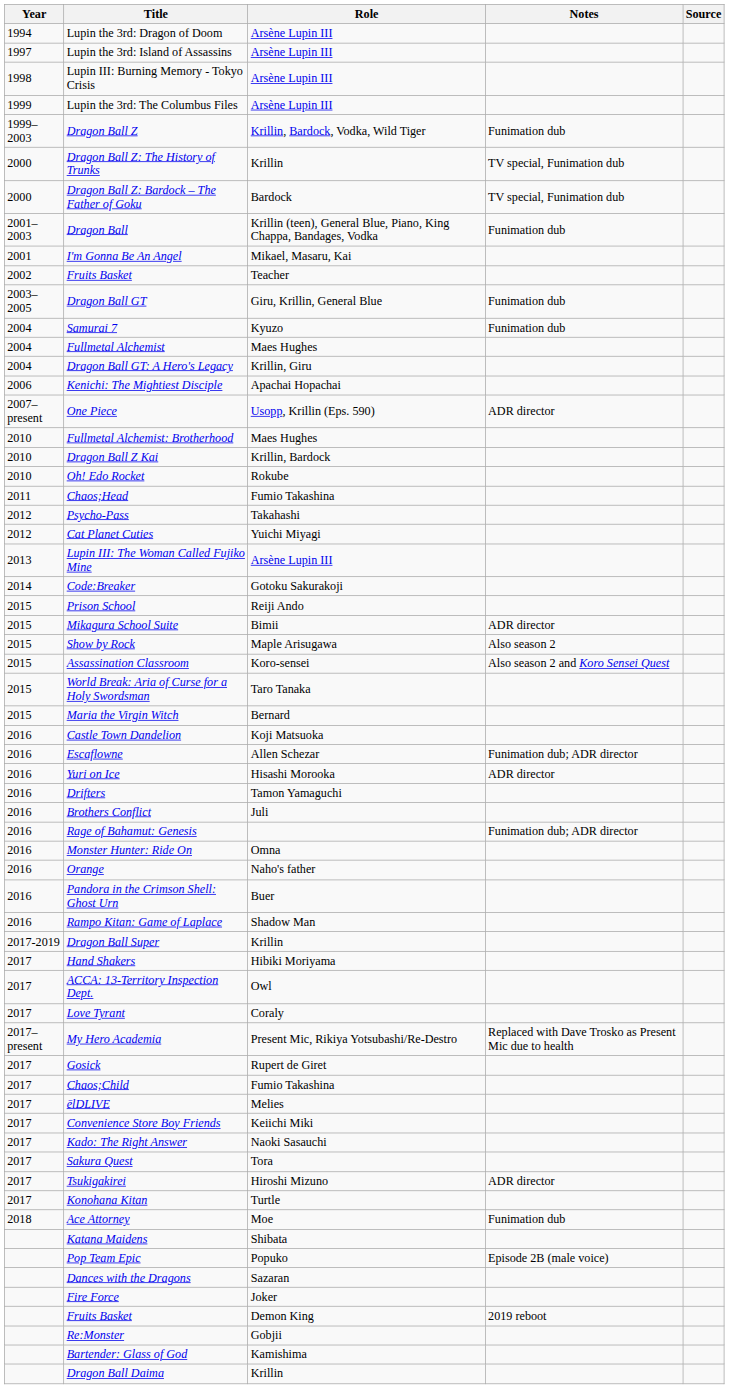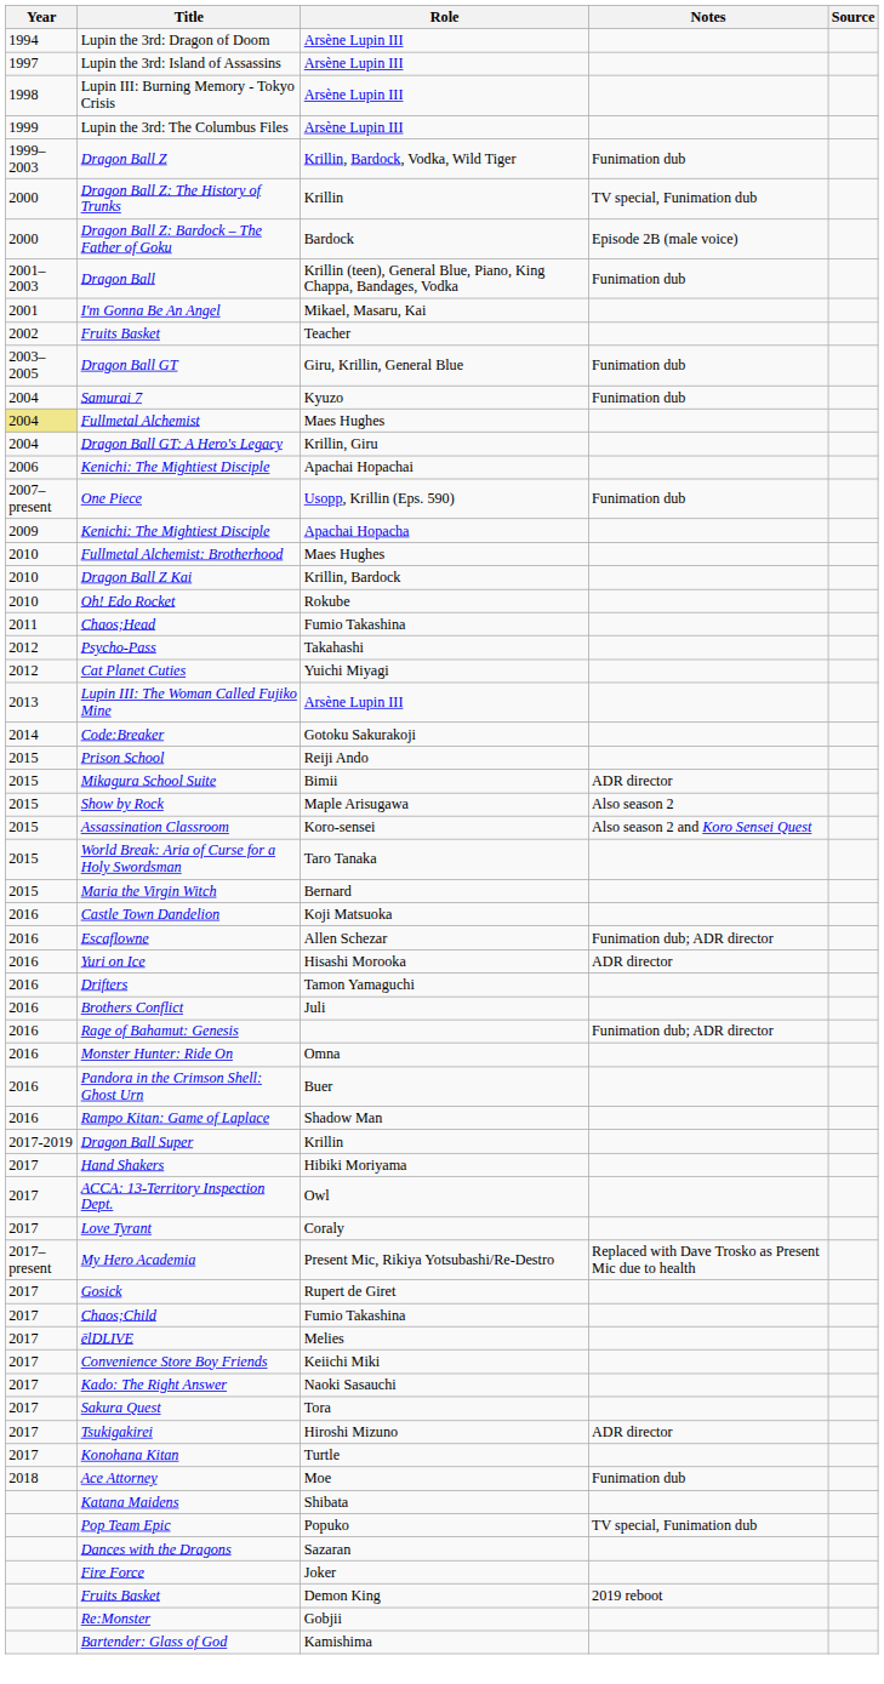Dragon Ball Z: Bardock – The Father of Goku | Notes: TV special, Funimation dub -> Episode 2B (male voice)
Fullmetal Alchemist | Year: no background -> khaki background
One Piece | Notes: ADR director -> Funimation dub
+ row: 2009 | Kenichi: The Mightiest Disciple | Apachai Hopacha
- row: 2016 | Orange | Naho's father
Pop Team Epic | Notes: Episode 2B (male voice) -> TV special, Funimation dub
- row: Dragon Ball Daima | Krillin
